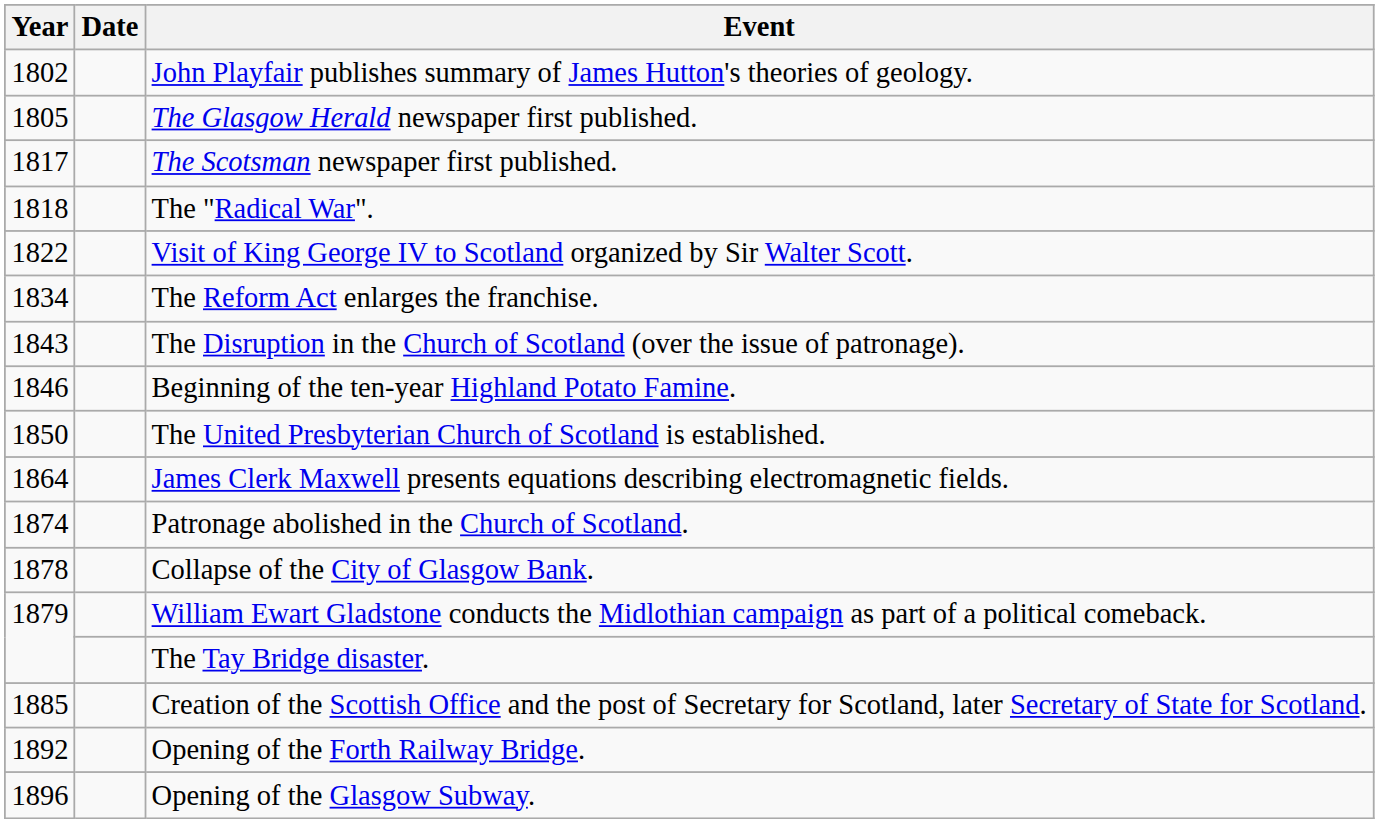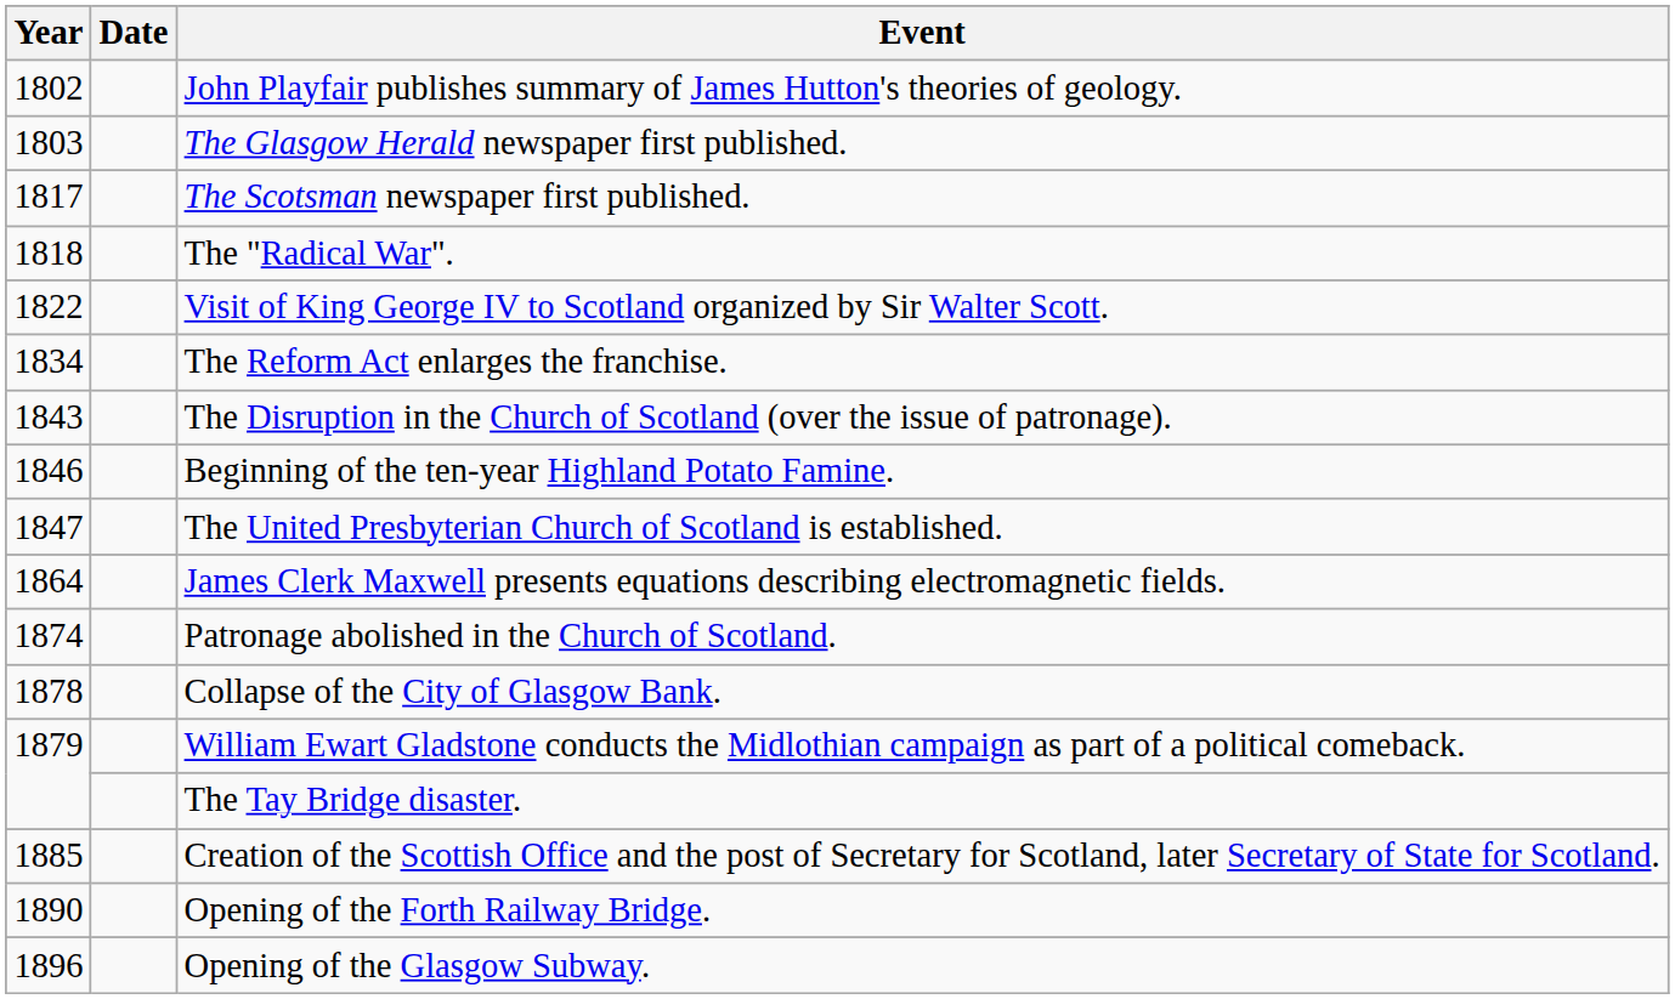The Glasgow Herald newspaper first published. | Year: 1805 -> 1803
The United Presbyterian Church of Scotland is established. | Year: 1850 -> 1847
Opening of the Forth Railway Bridge. | Year: 1892 -> 1890
